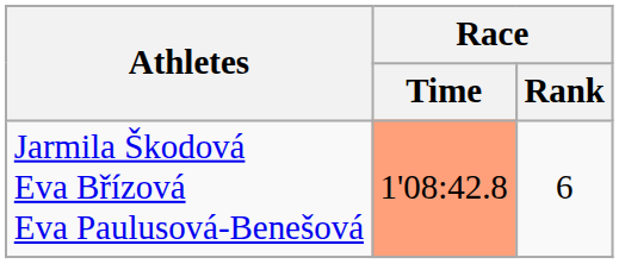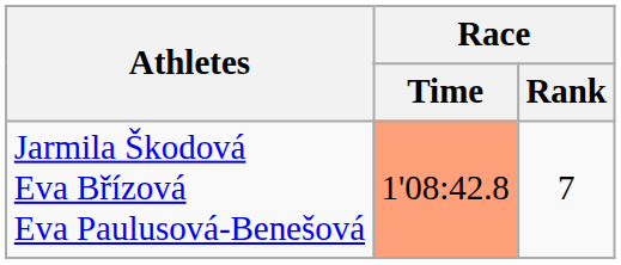Jarmila Škodová Eva Břízová Eva Paulusová-Benešová | Race / Rank: 6 -> 7
